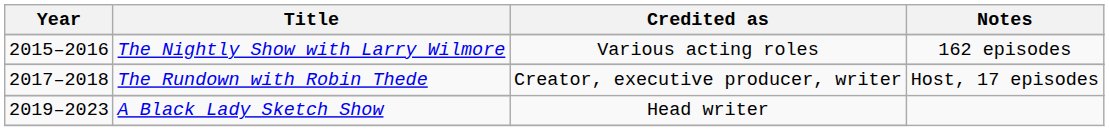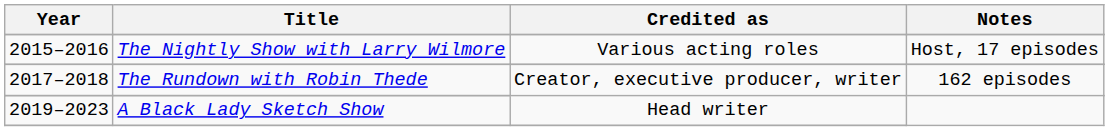The Nightly Show with Larry Wilmore | Notes: 162 episodes -> Host, 17 episodes
The Rundown with Robin Thede | Notes: Host, 17 episodes -> 162 episodes
